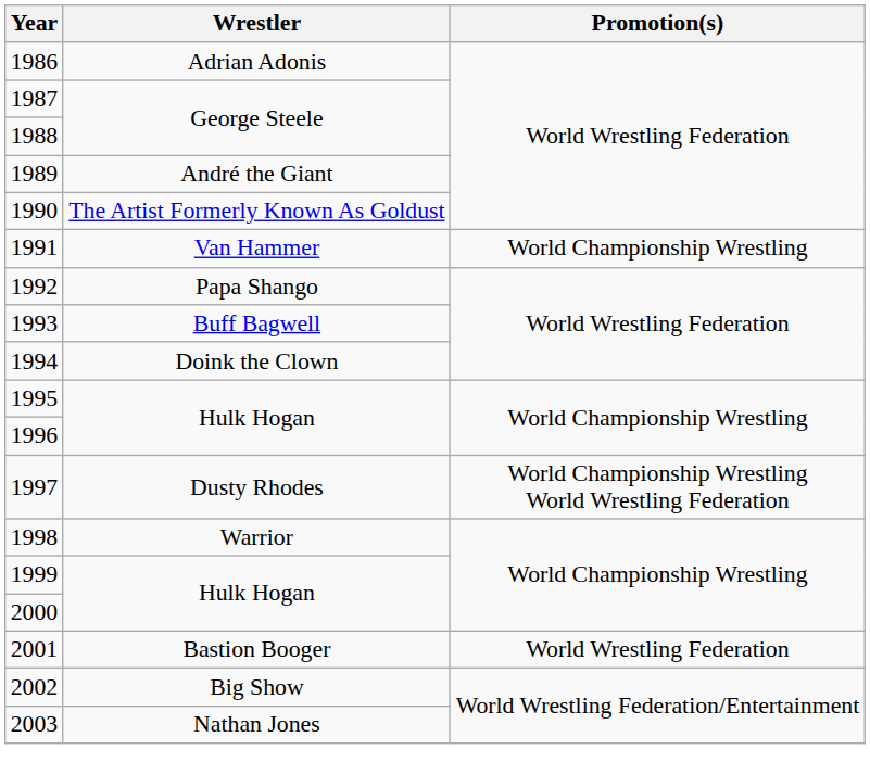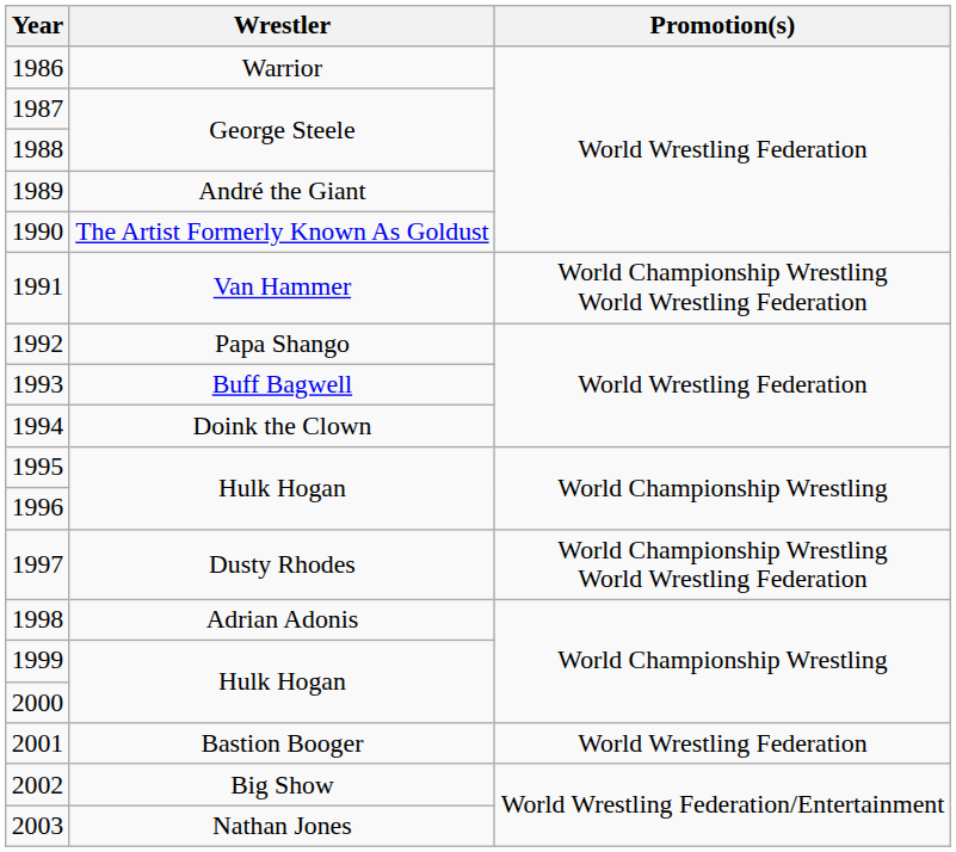1986 | Wrestler: Adrian Adonis -> Warrior
1991 | Promotion(s): World Championship Wrestling -> World Championship Wrestling World Wrestling Federation
1998 | Wrestler: Warrior -> Adrian Adonis
